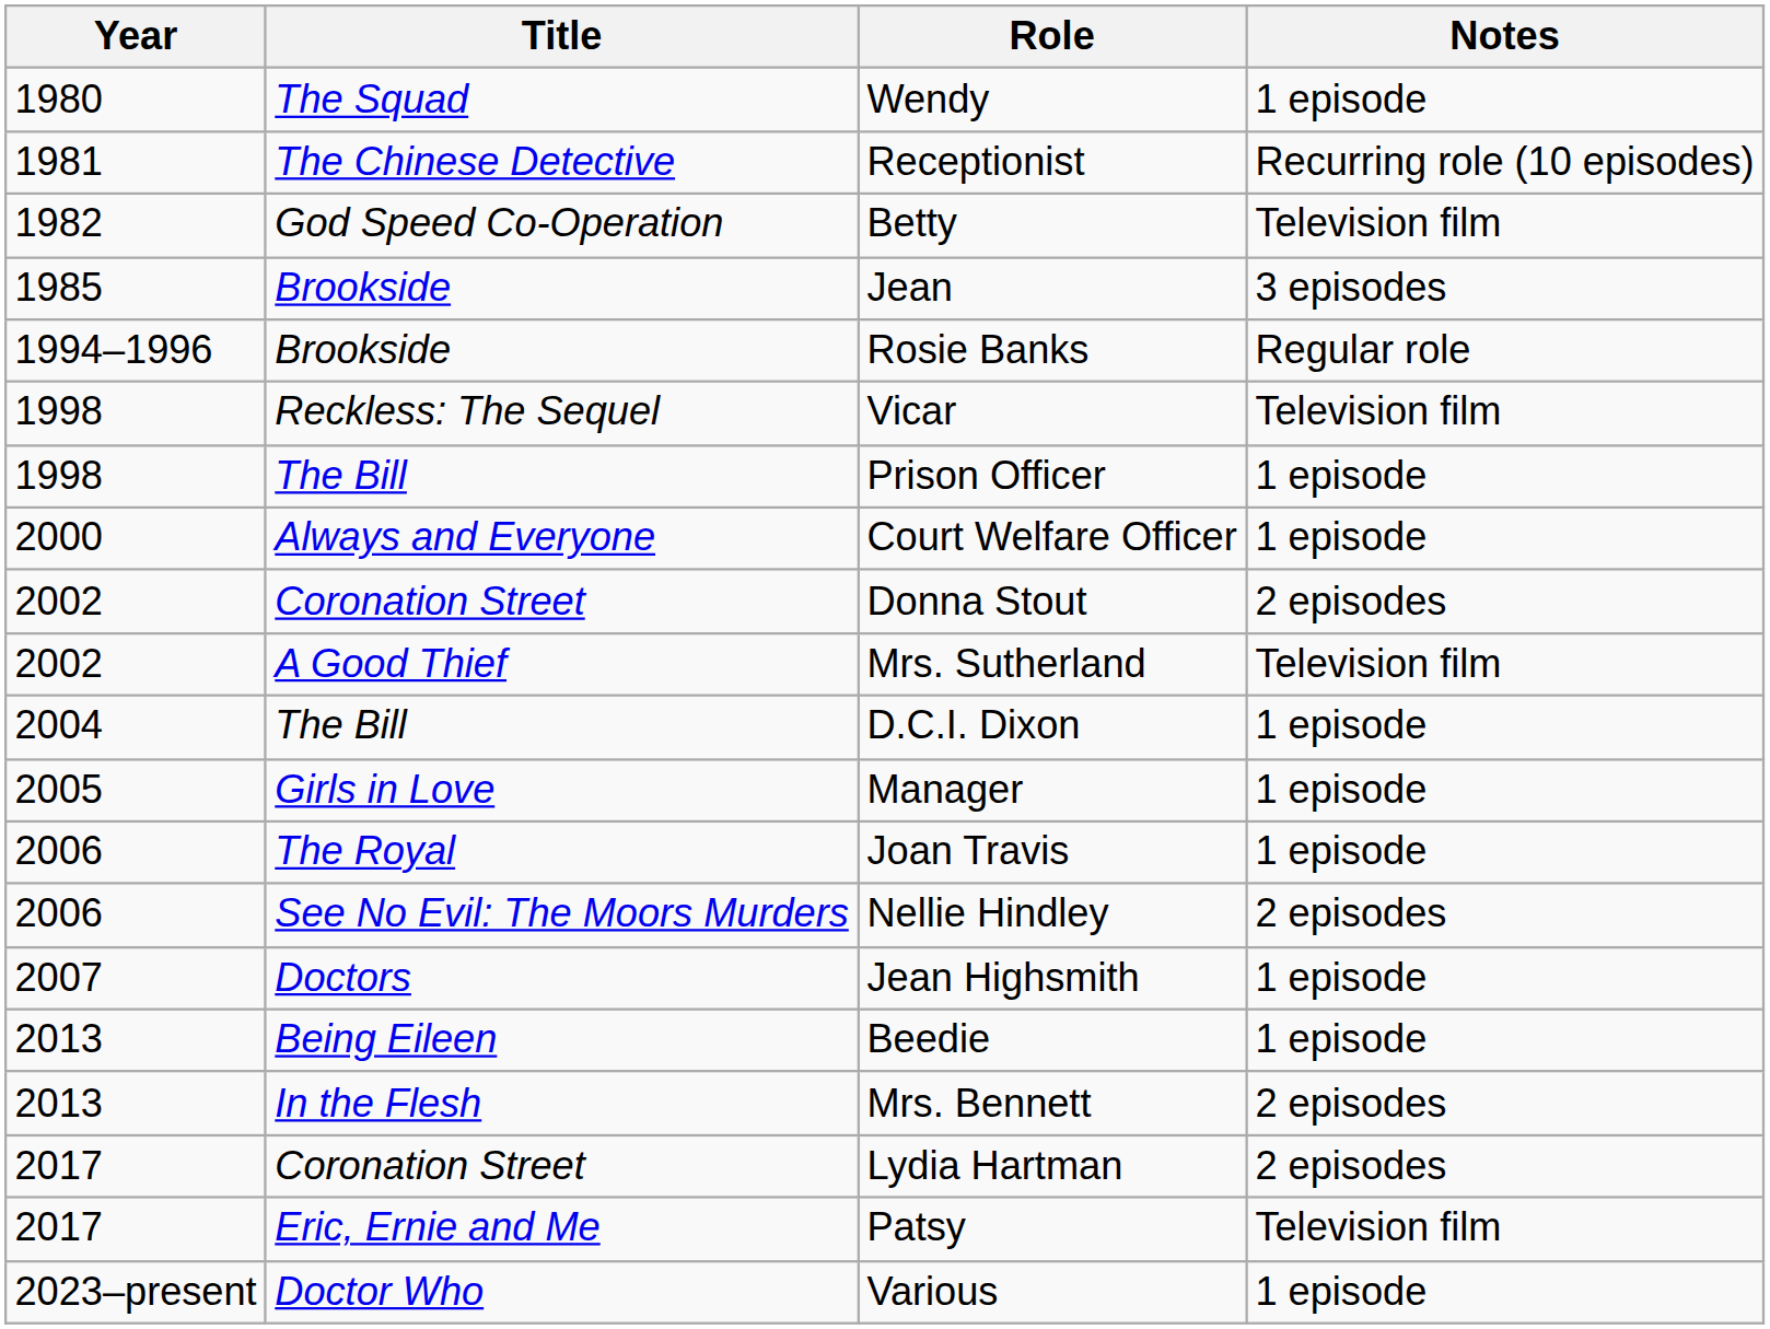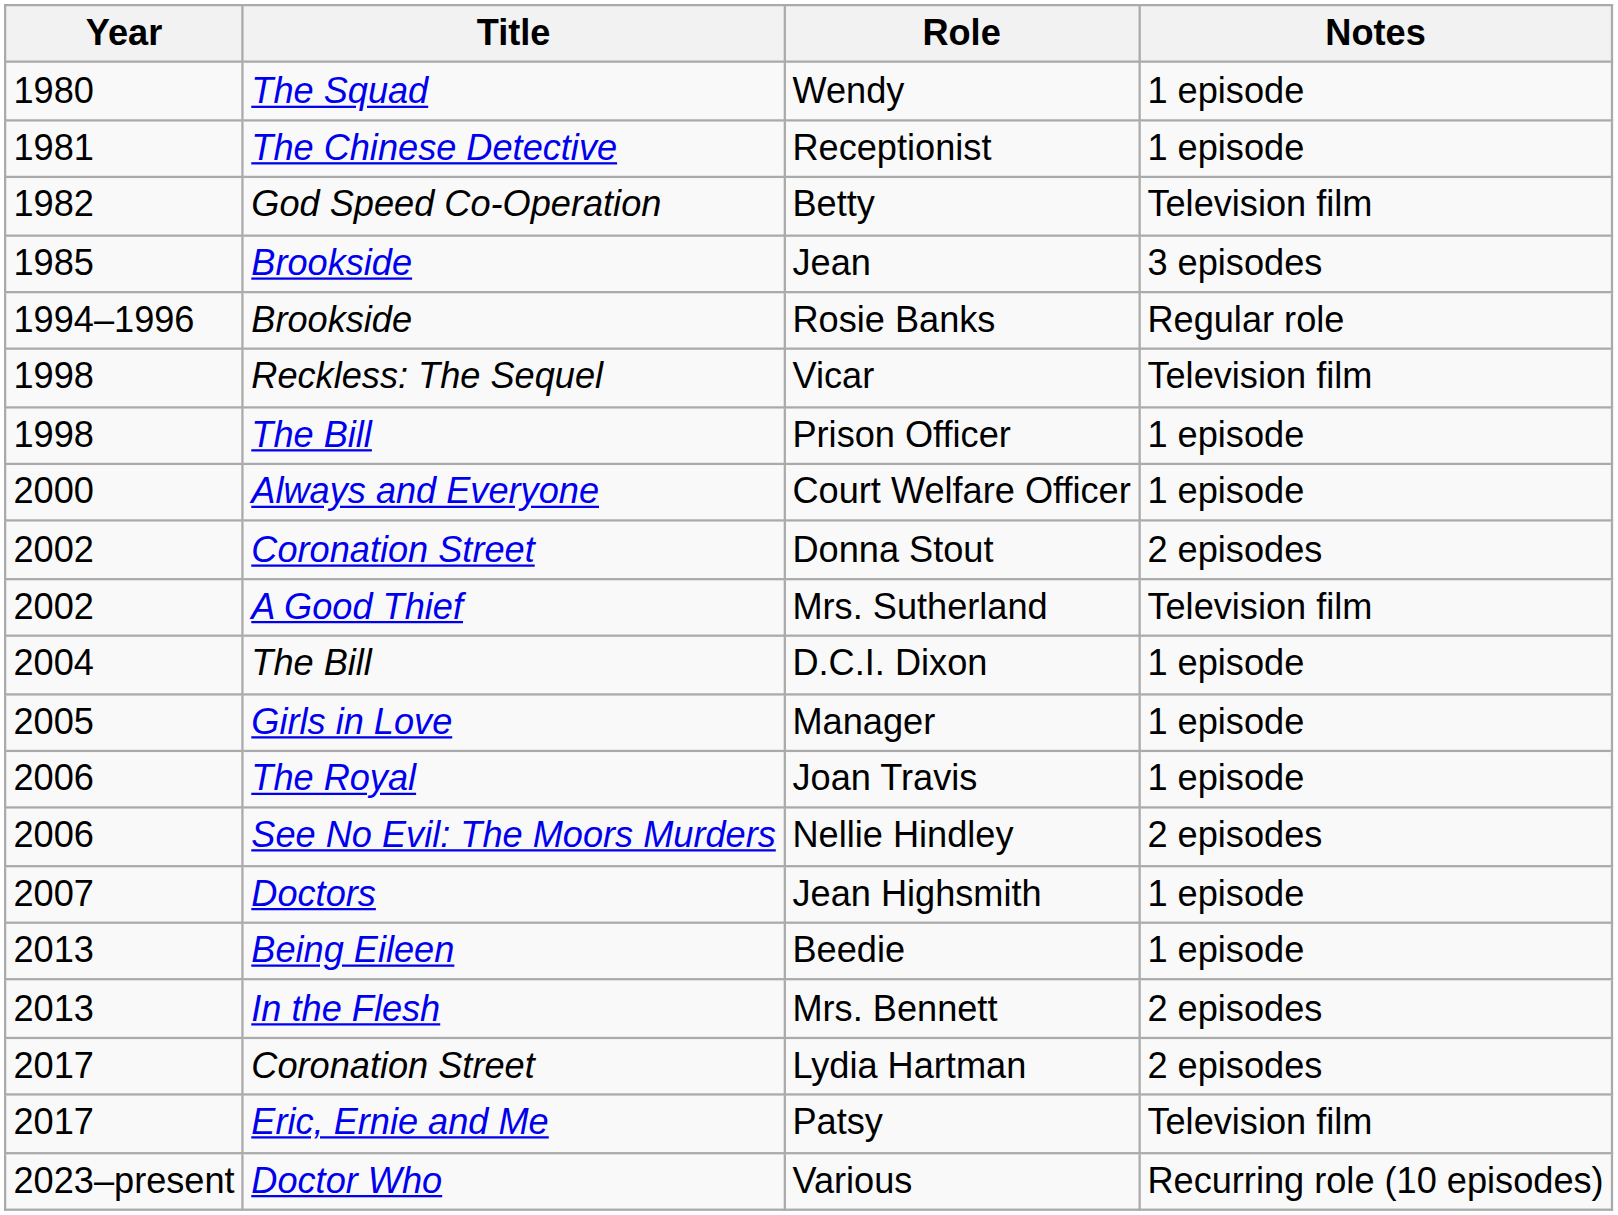Receptionist | Notes: Recurring role (10 episodes) -> 1 episode
Various | Notes: 1 episode -> Recurring role (10 episodes)
